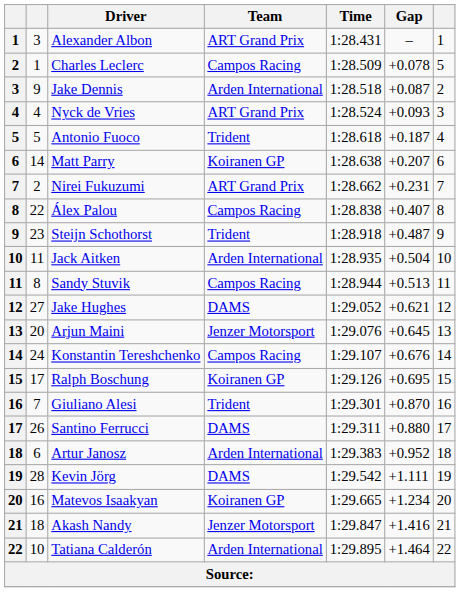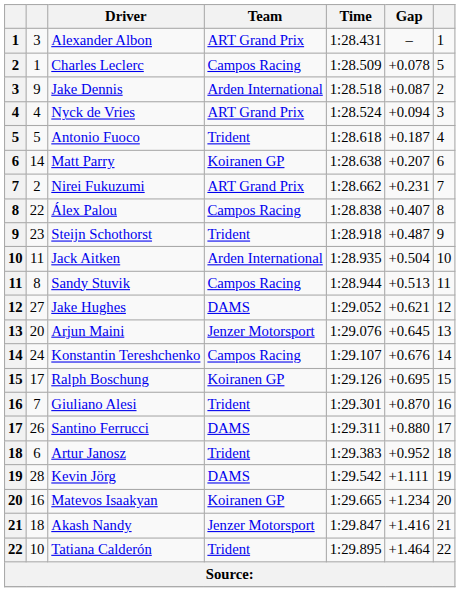Nyck de Vries | Gap: +0.093 -> +0.094
Artur Janosz | Team: Arden International -> Trident
Tatiana Calderón | Team: Arden International -> Trident
